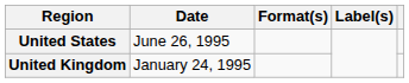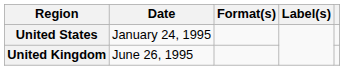United States | Date: June 26, 1995 -> January 24, 1995
United Kingdom | Date: January 24, 1995 -> June 26, 1995
